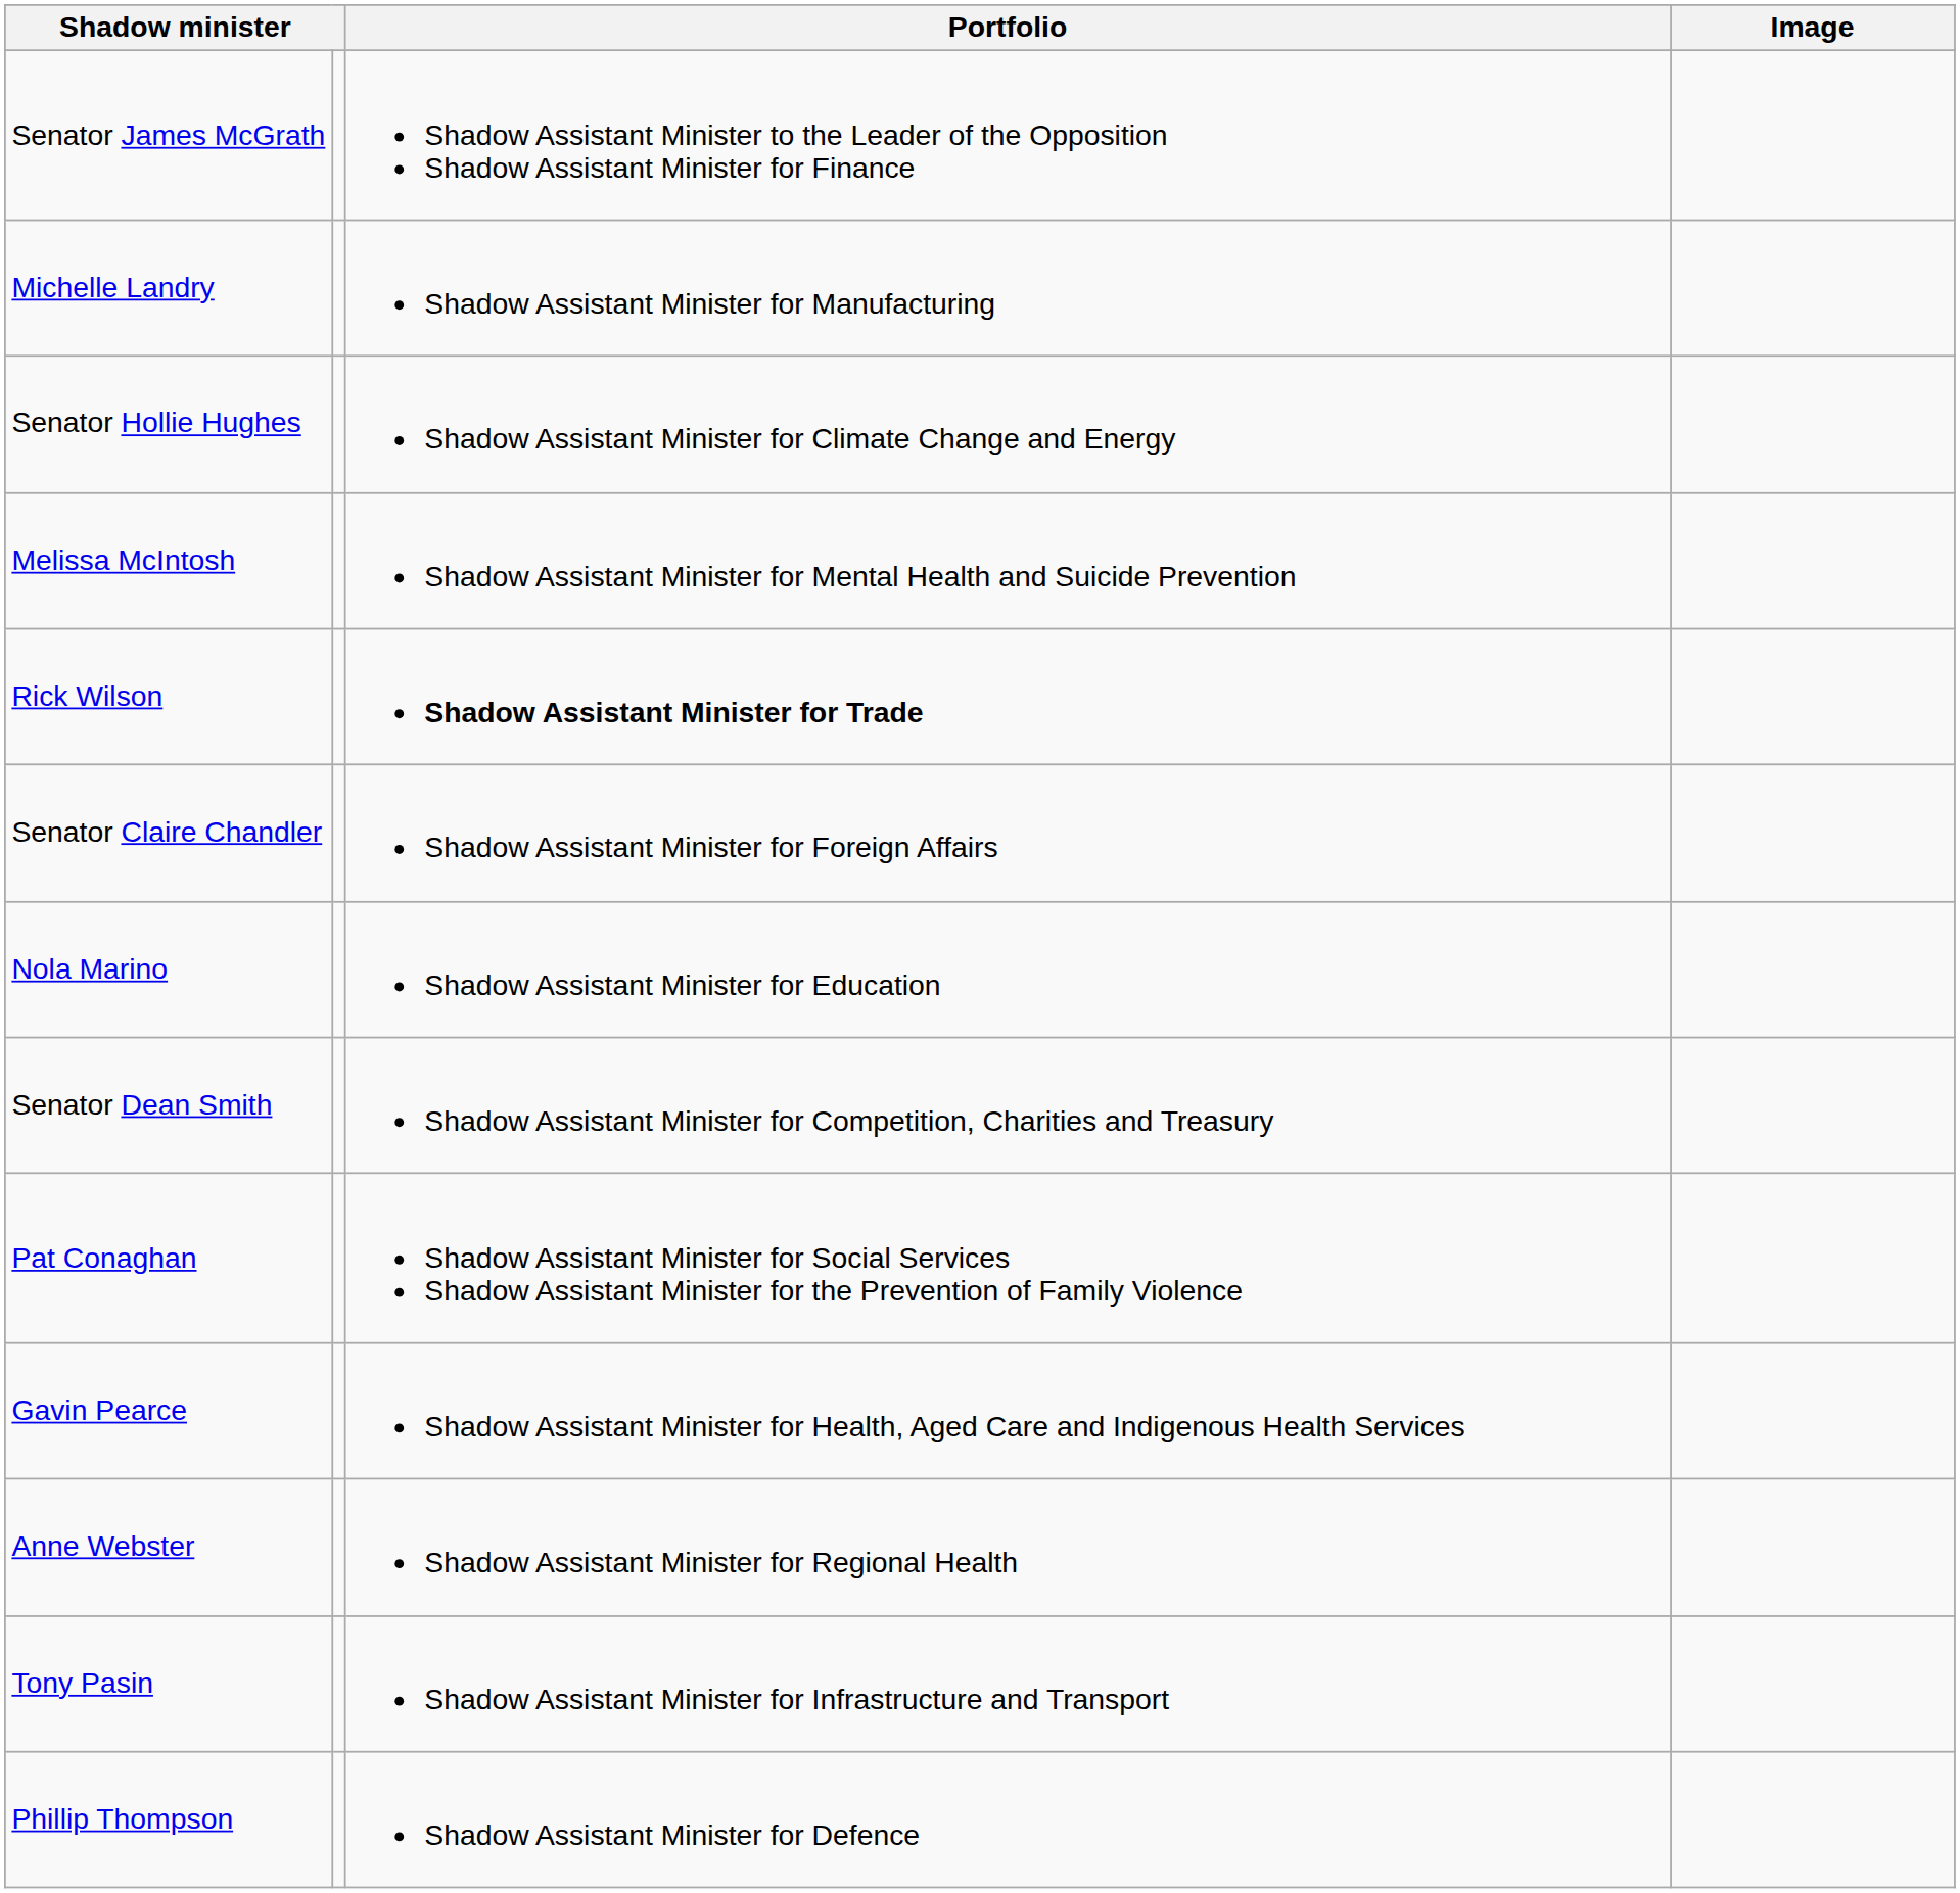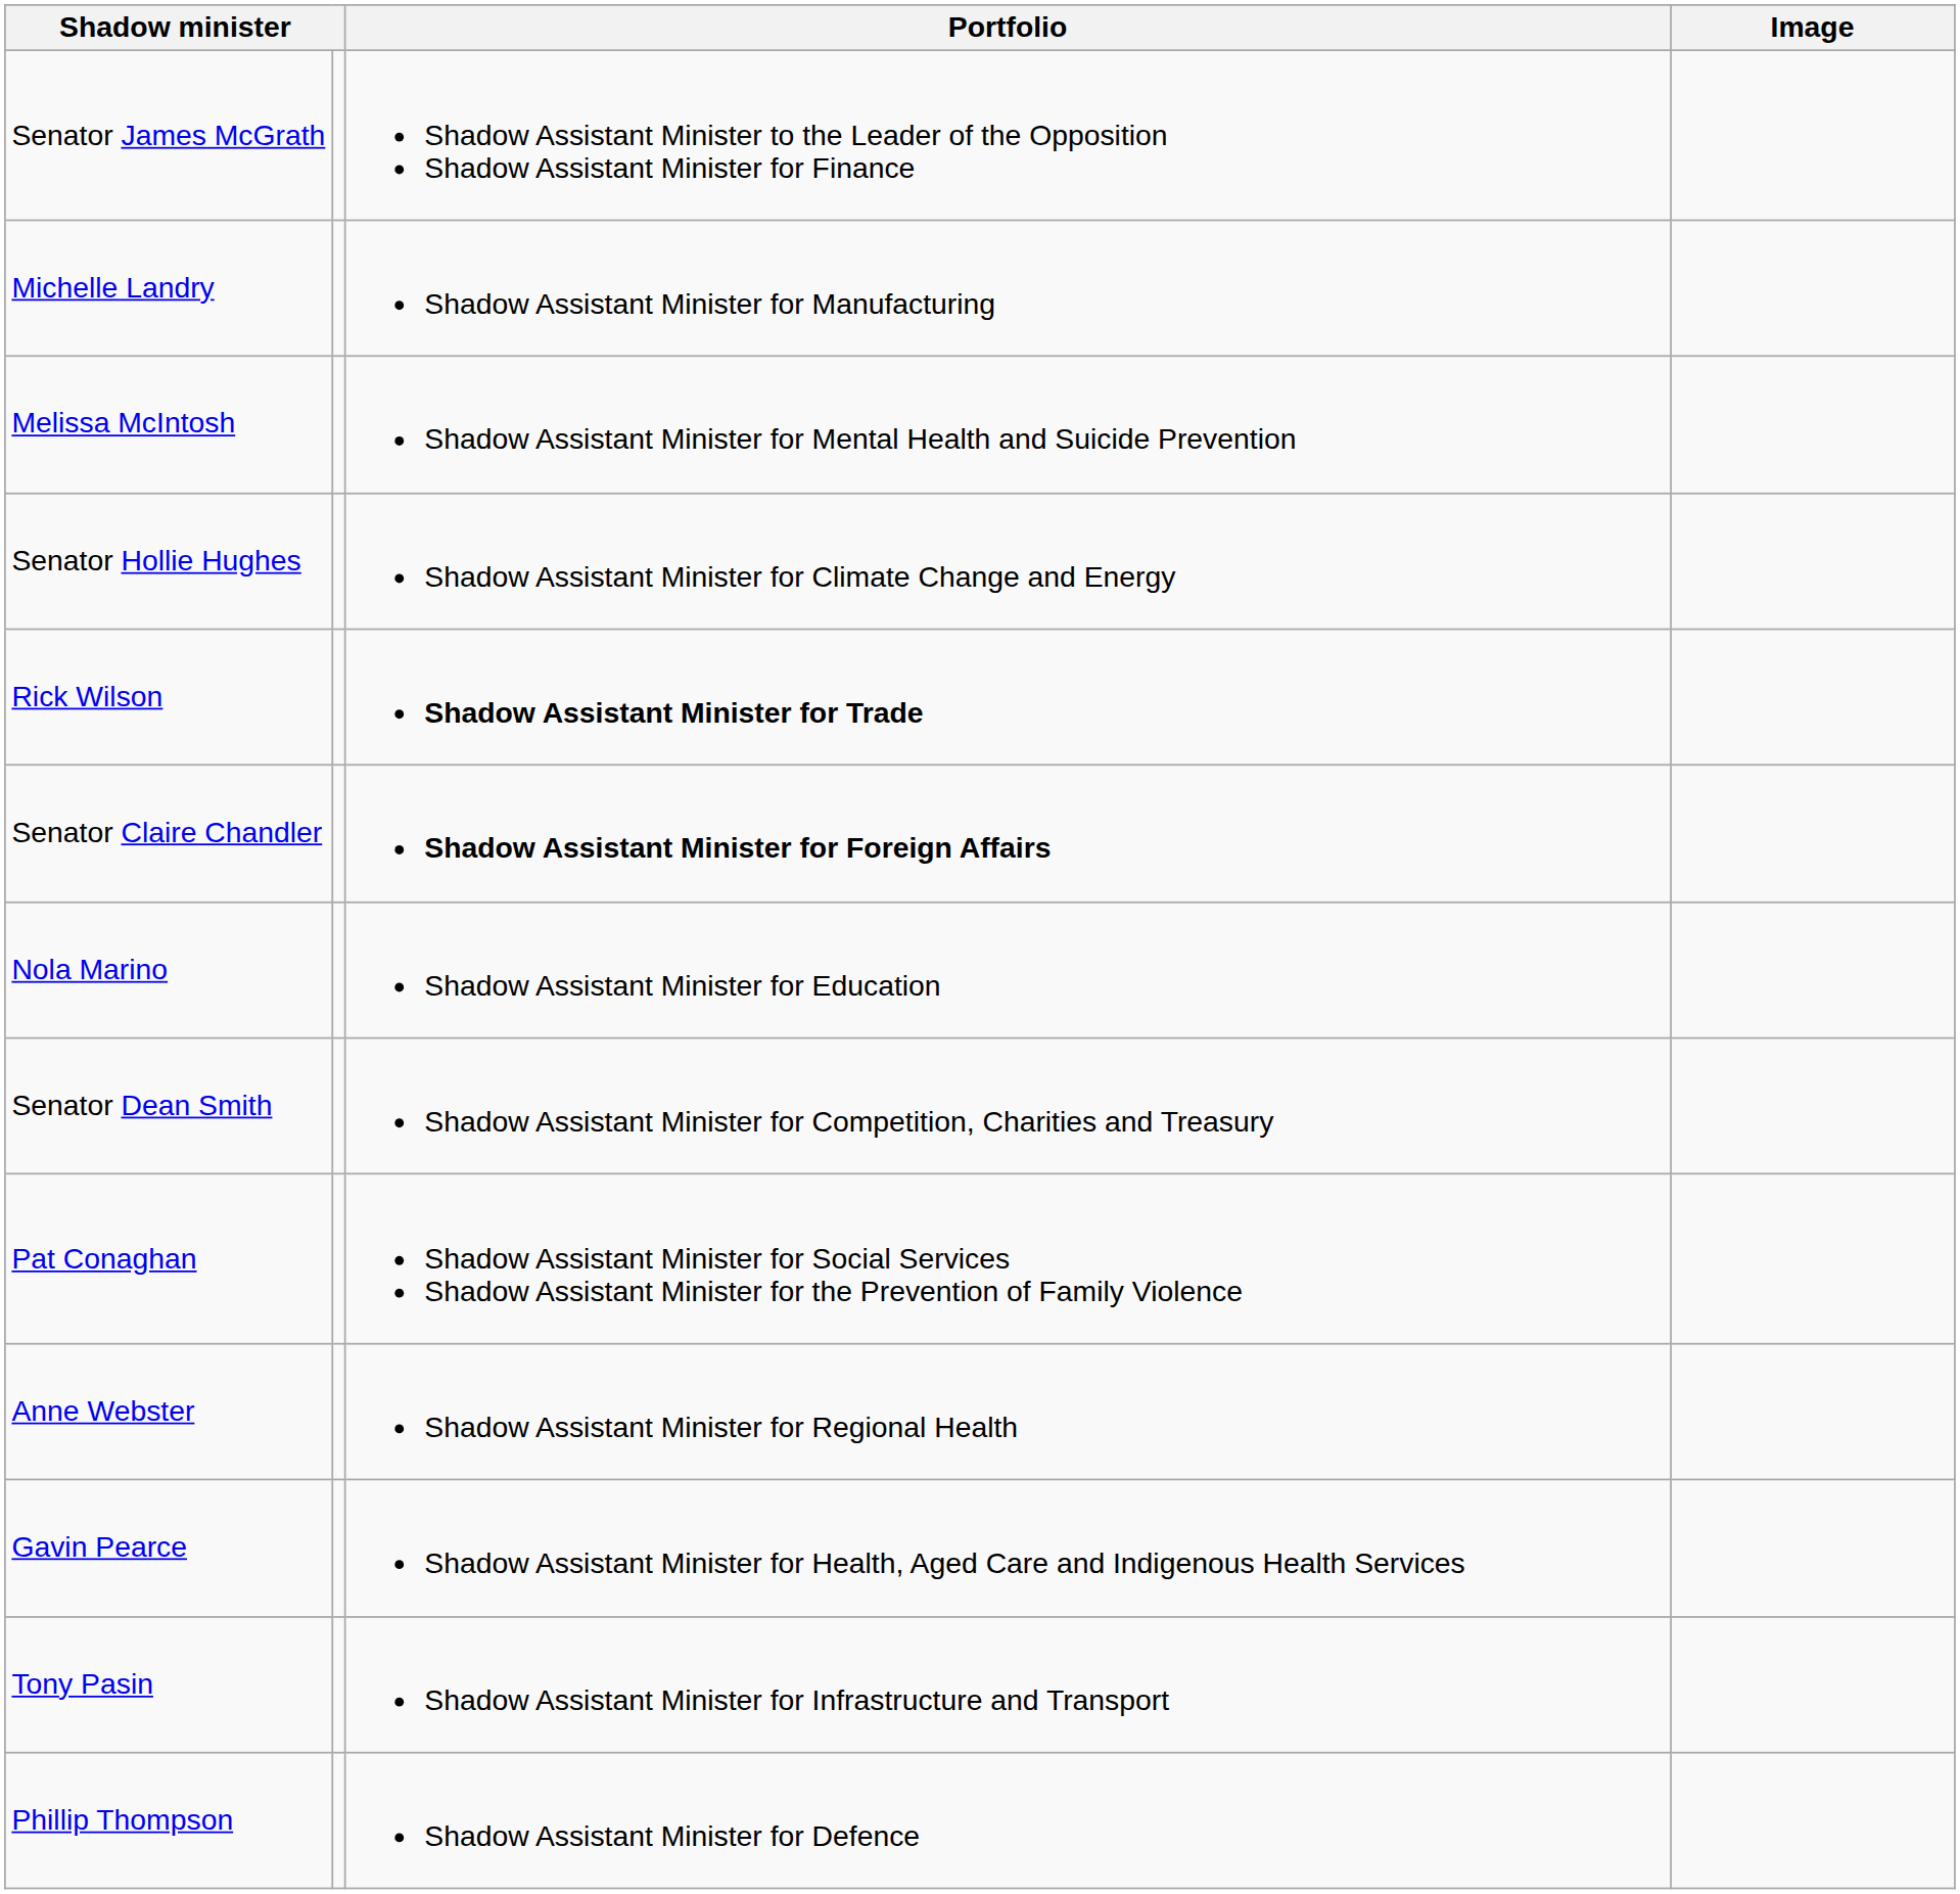rows swapped: Senator Hollie Hughes <-> Melissa McIntosh
Senator Claire Chandler | Portfolio: normal -> bold
rows swapped: Gavin Pearce <-> Anne Webster
